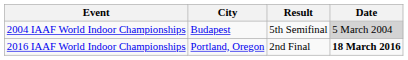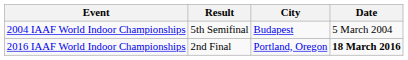columns swapped: Result <-> City
2004 IAAF World Indoor Championships | Date: lightgrey background -> no background
